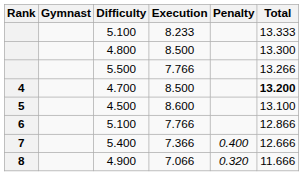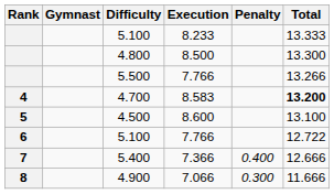4.700 | Execution: 8.500 -> 8.583
6 / 5.100 | Total: 12.866 -> 12.722
4.900 | Penalty: 0.320 -> 0.300
